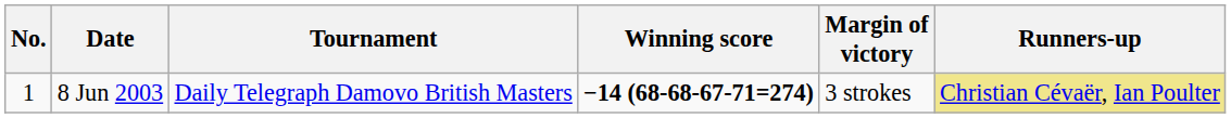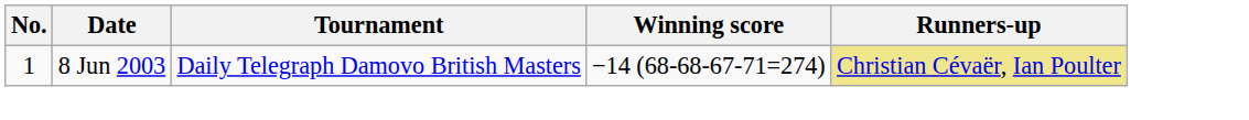- column: Margin of victory | 3 strokes
8 Jun 2003 | Winning score: bold -> normal
